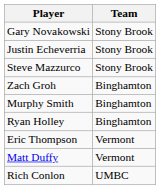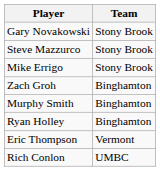- row: Justin Echeverria | Stony Brook
+ row: Mike Errigo | Stony Brook
- row: Matt Duffy | Vermont
